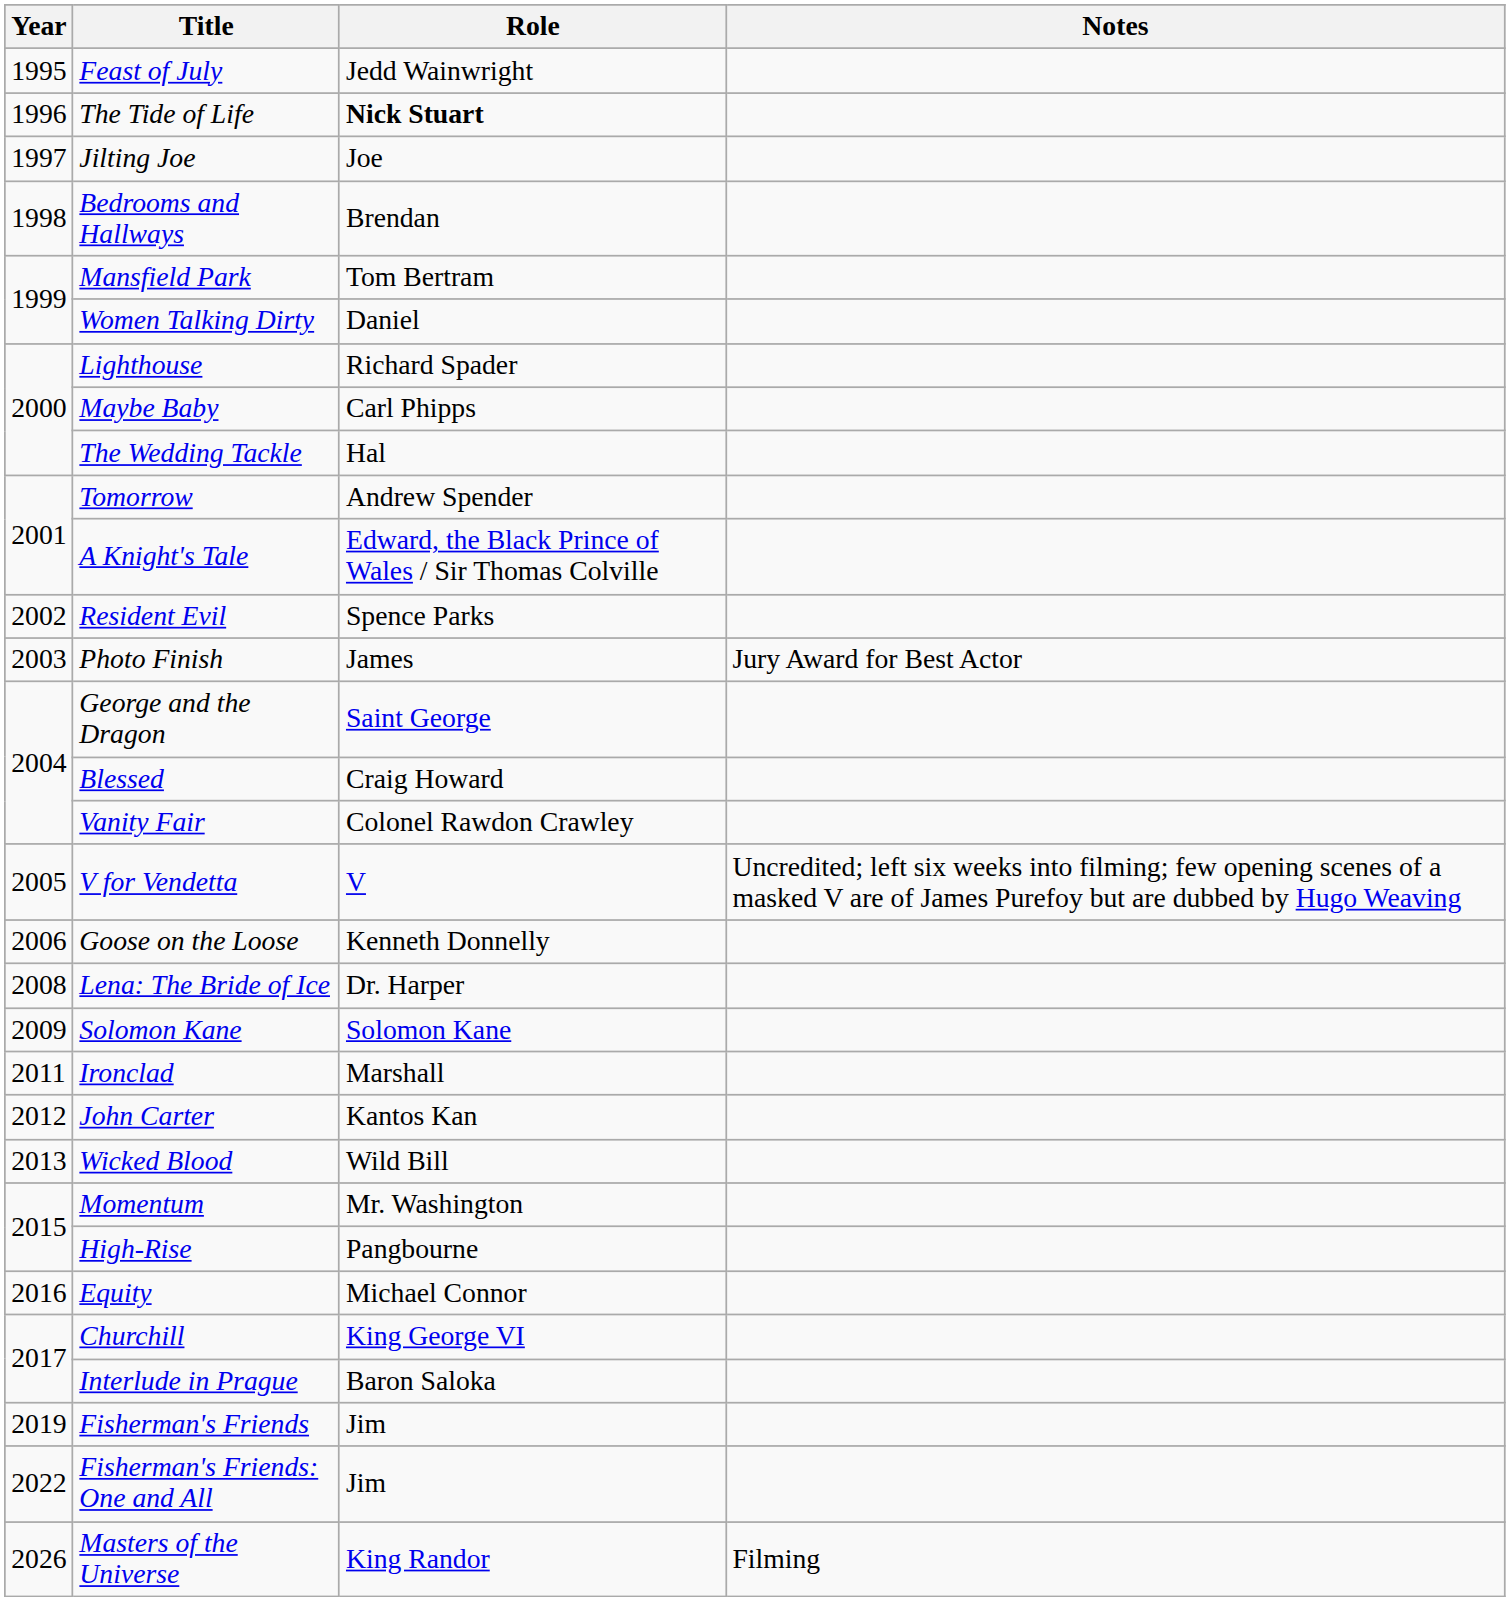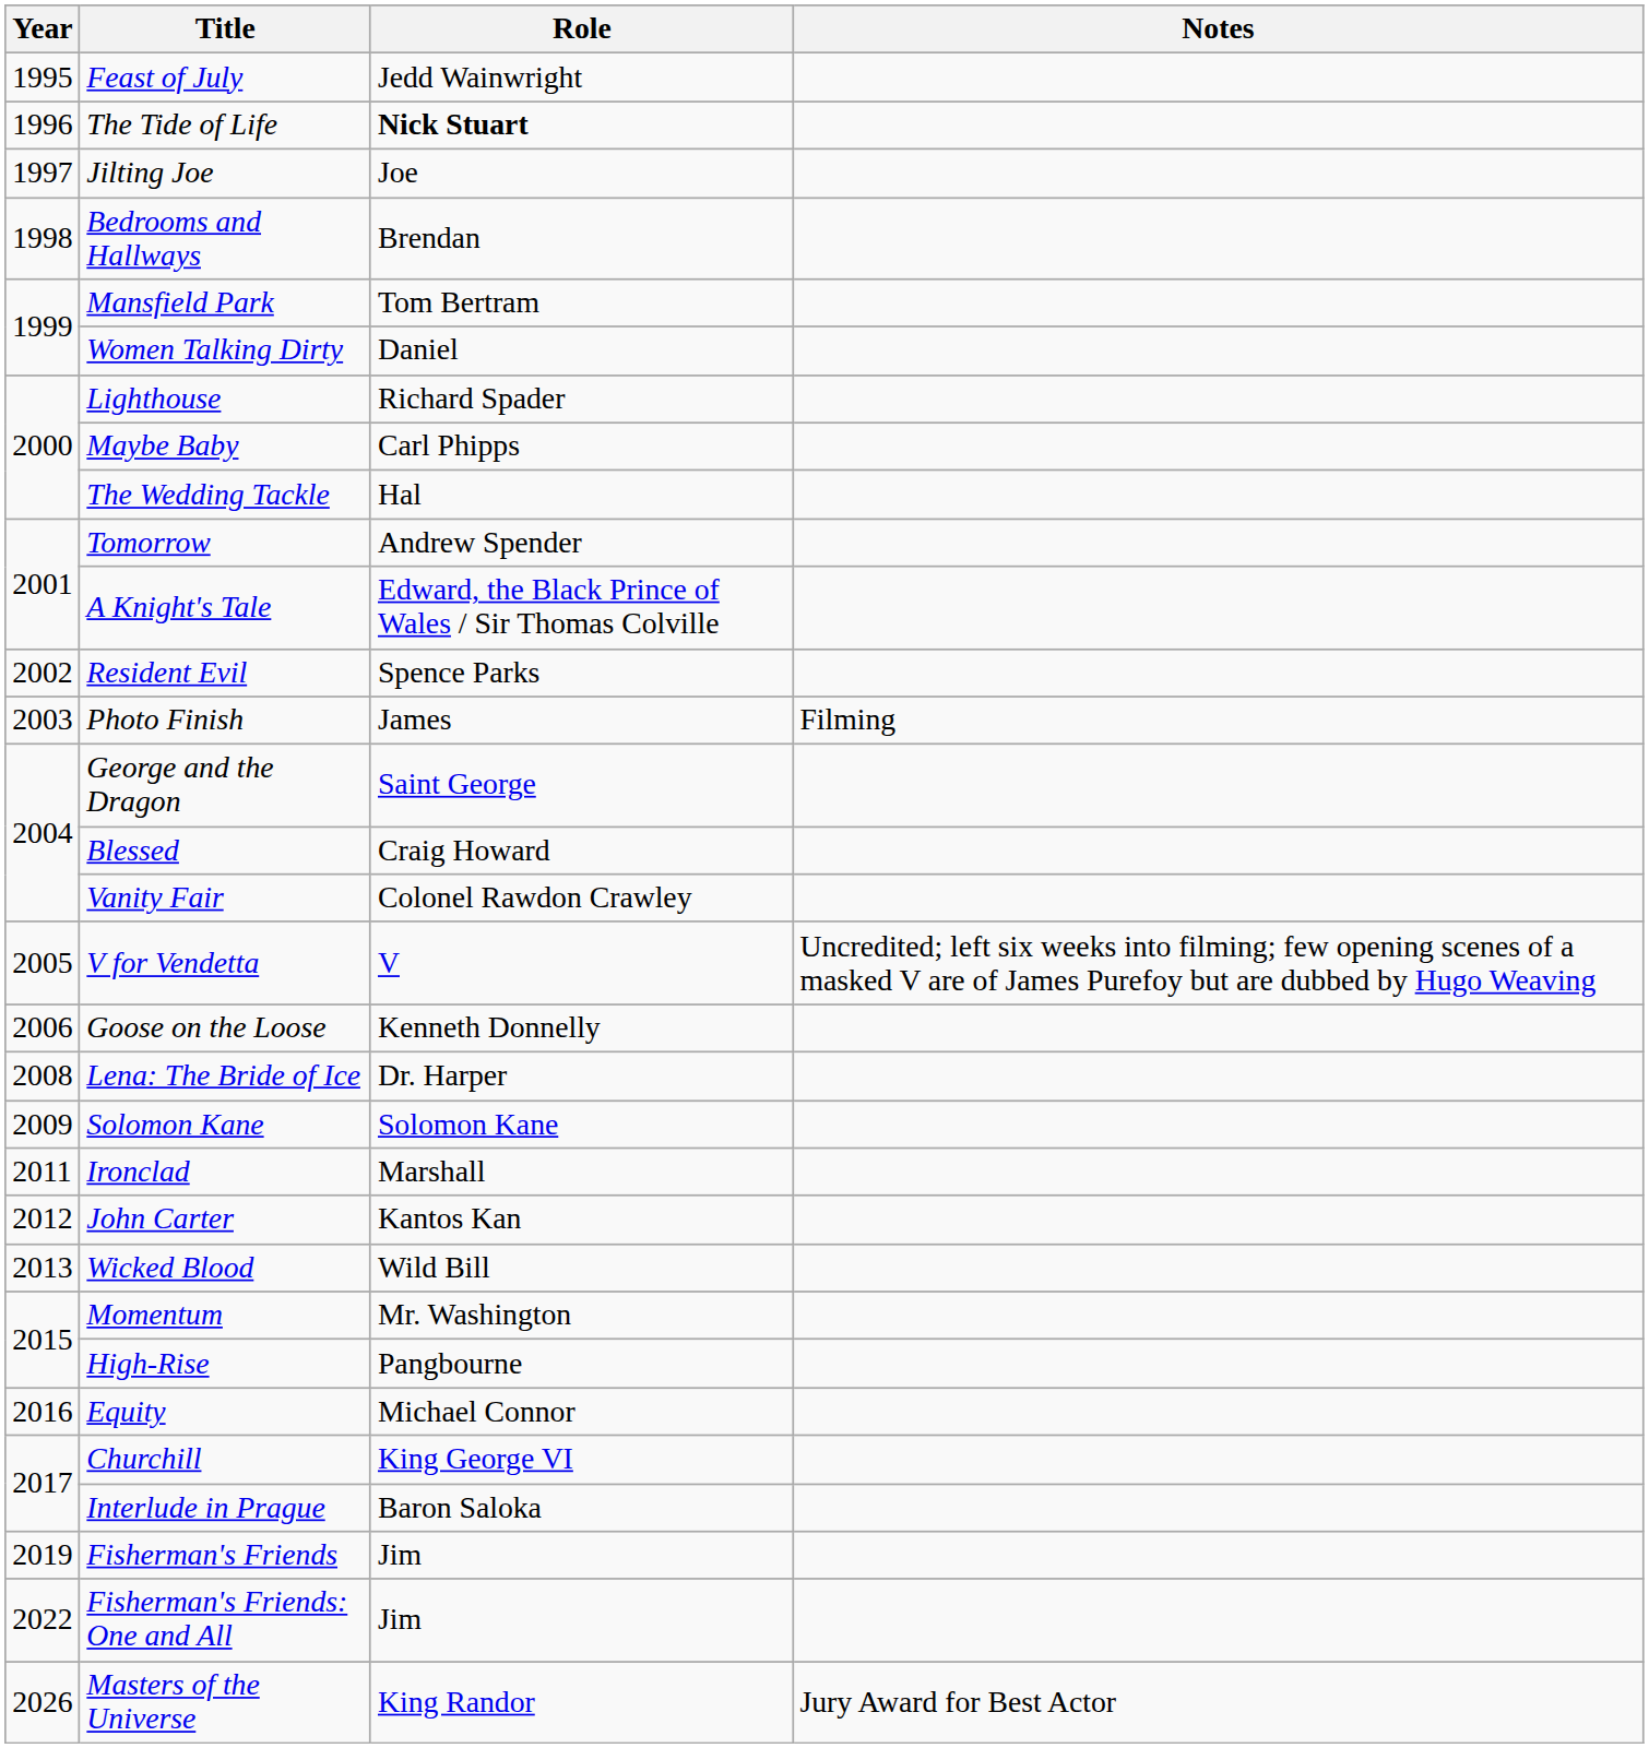Photo Finish | Notes: Jury Award for Best Actor -> Filming
Masters of the Universe | Notes: Filming -> Jury Award for Best Actor
